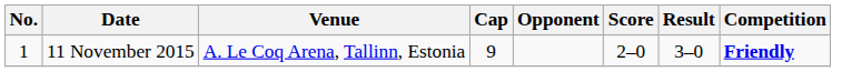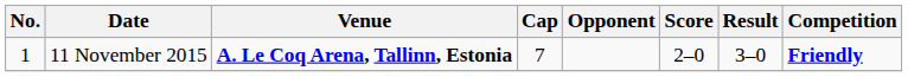11 November 2015 | Venue: normal -> bold
11 November 2015 | Cap: 9 -> 7
